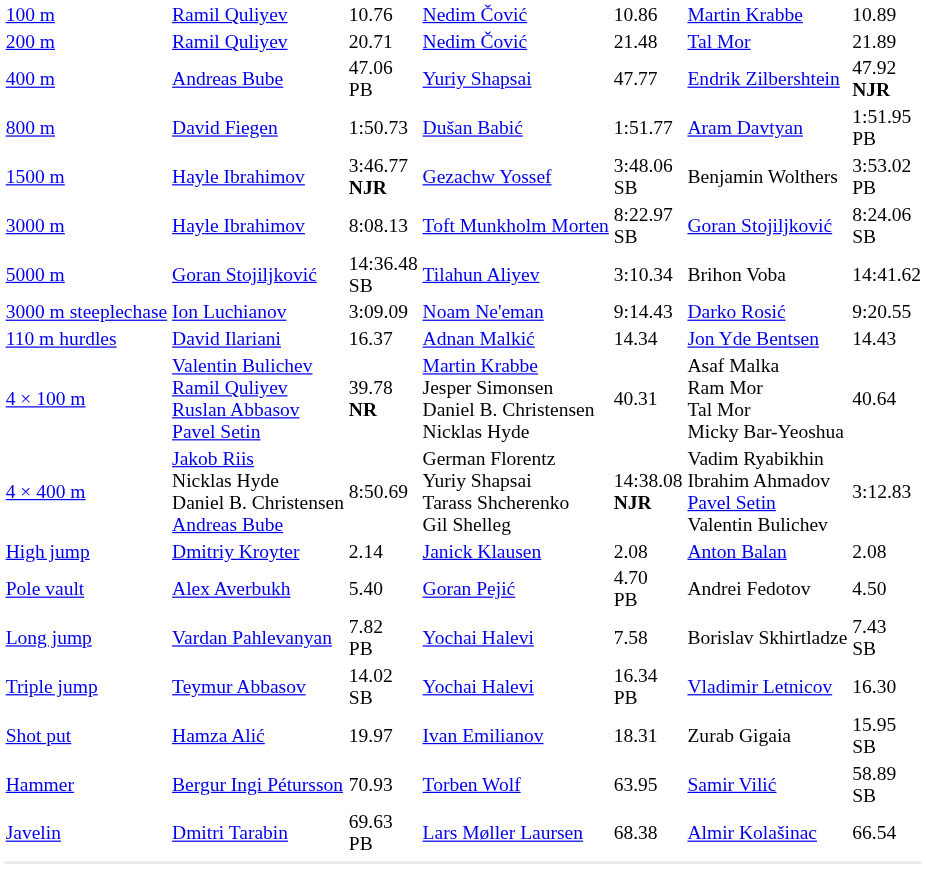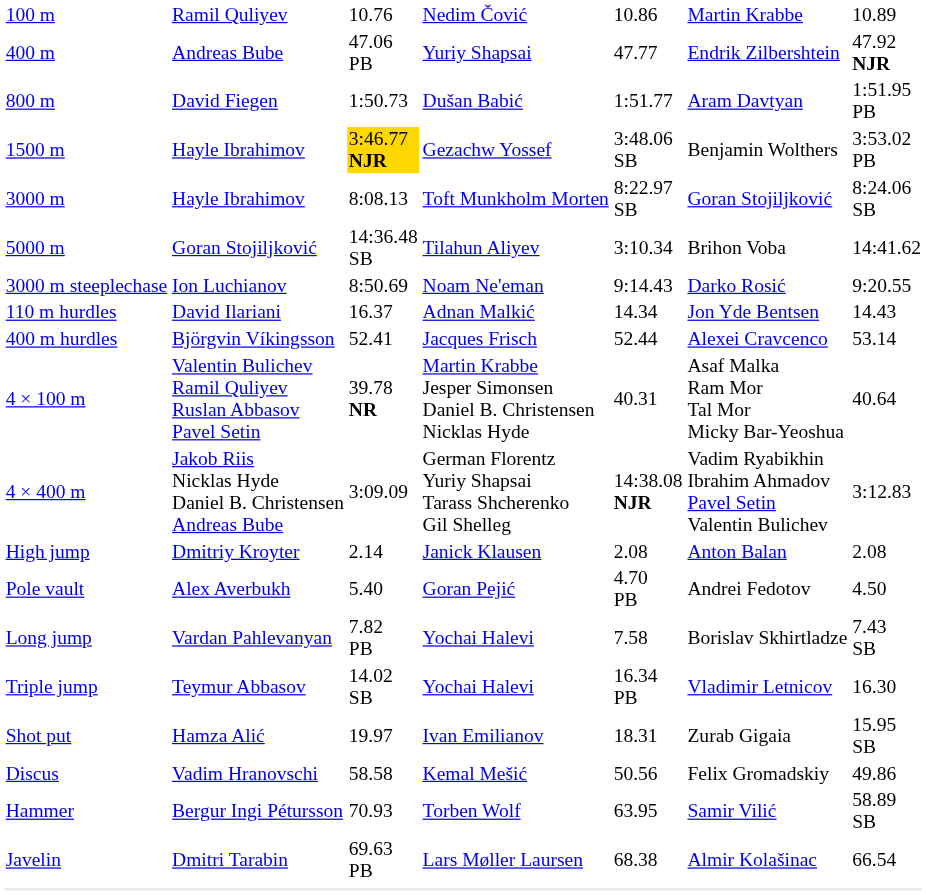- row: 200 m | Ramil Quliyev | 20.71 | Nedim Čović | 21.48 | Tal Mor | 21.89
1500 m | column 3: no background -> gold background
3000 m steeplechase | column 3: 3:09.09 -> 8:50.69
+ row: 400 m hurdles | Björgvin Víkingsson | 52.41 | Jacques Frisch | 52.44 | Alexei Cravcenco | 53.14
4 × 400 m | column 3: 8:50.69 -> 3:09.09
+ row: Discus | Vadim Hranovschi | 58.58 | Kemal Mešić | 50.56 | Felix Gromadskiy | 49.86
